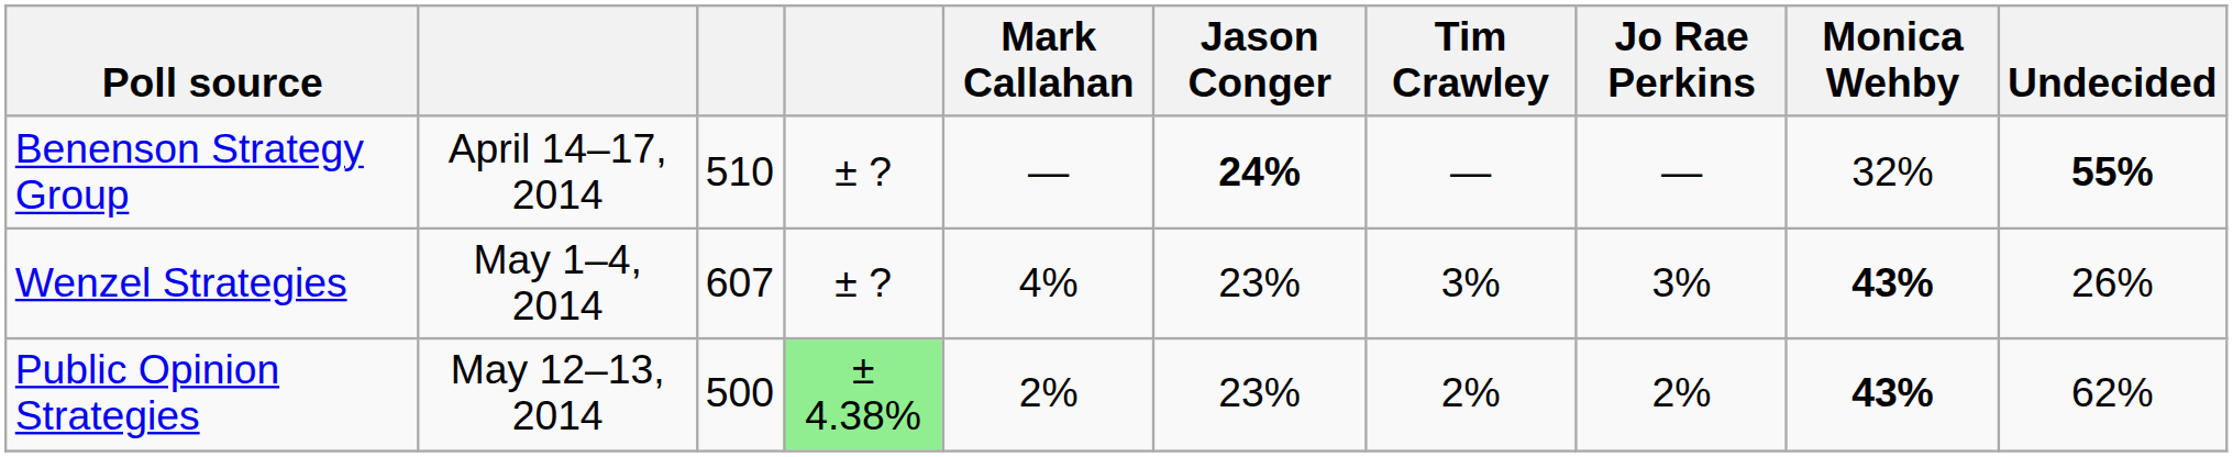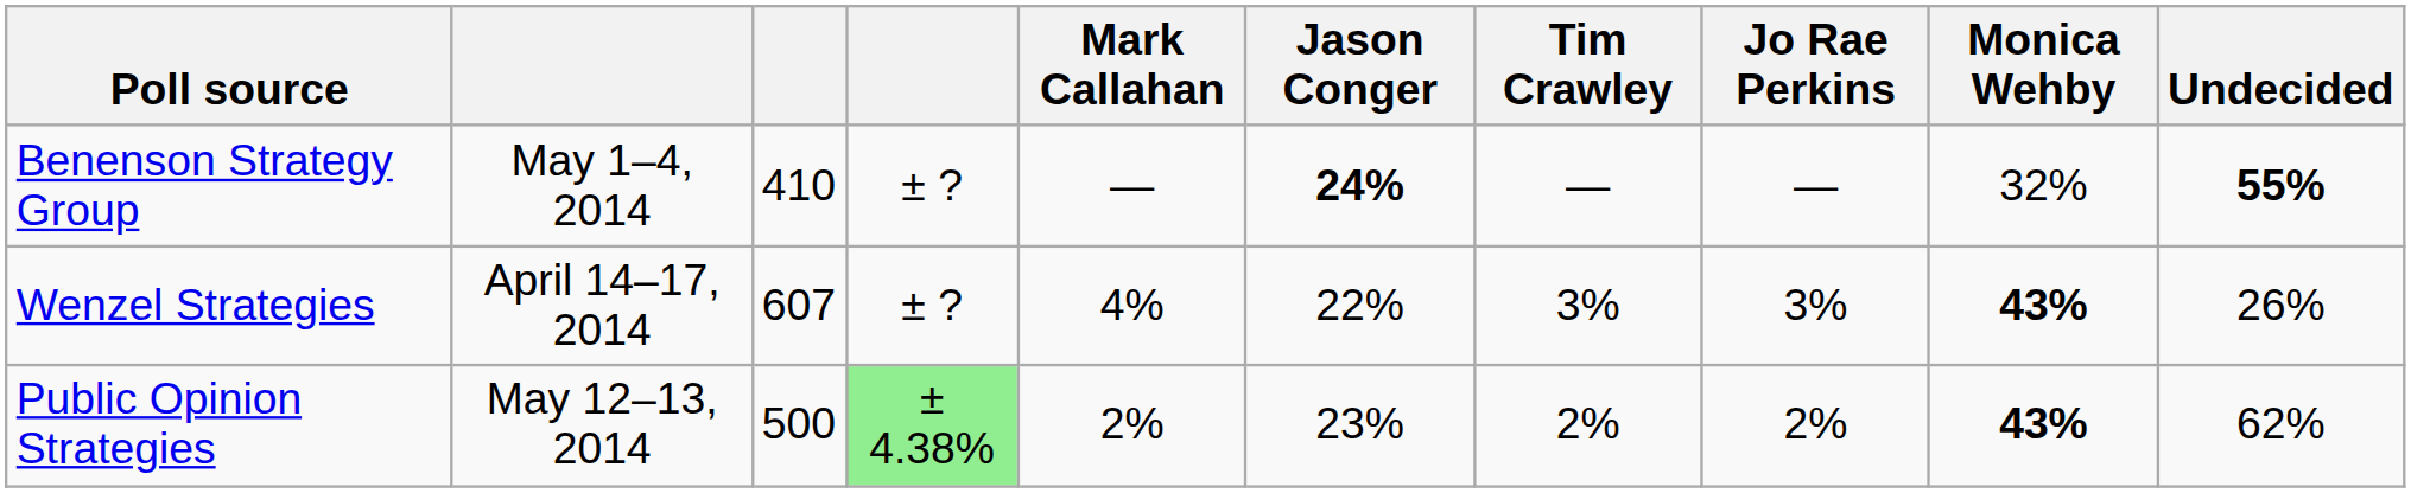Benenson Strategy Group | column 2: April 14–17, 2014 -> May 1–4, 2014
Benenson Strategy Group | column 3: 510 -> 410
Wenzel Strategies | column 2: May 1–4, 2014 -> April 14–17, 2014
Wenzel Strategies | Jason Conger: 23% -> 22%
